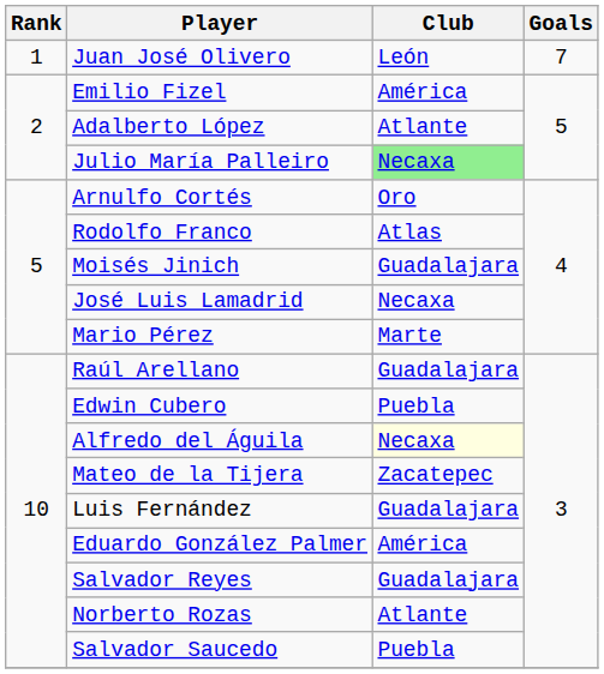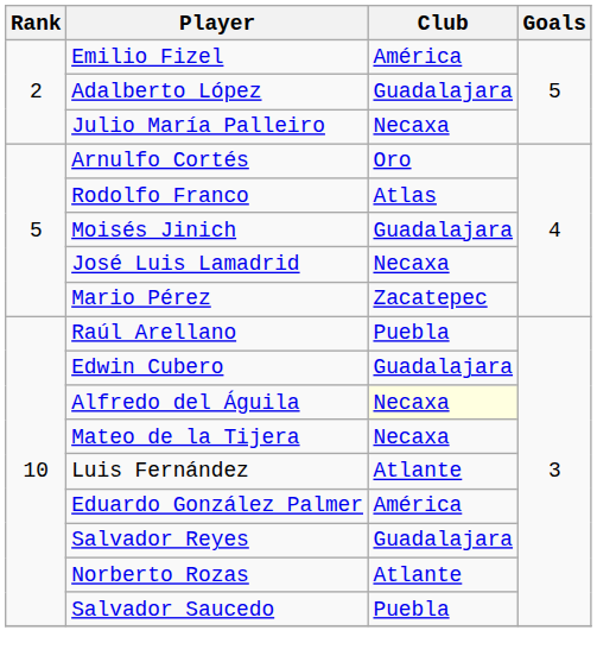- row: 1 | Juan José Olivero | León | 7
Adalberto López | Club: Atlante -> Guadalajara
Julio María Palleiro | Club: lightgreen background -> no background
Mario Pérez | Club: Marte -> Zacatepec
Raúl Arellano | Club: Guadalajara -> Puebla
Edwin Cubero | Club: Puebla -> Guadalajara
Mateo de la Tijera | Club: Zacatepec -> Necaxa
Luis Fernández | Club: Guadalajara -> Atlante
